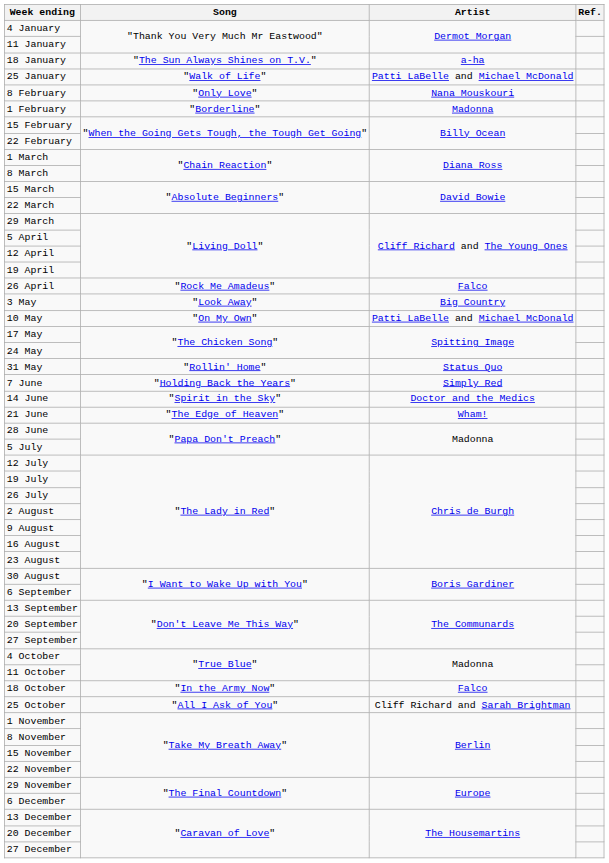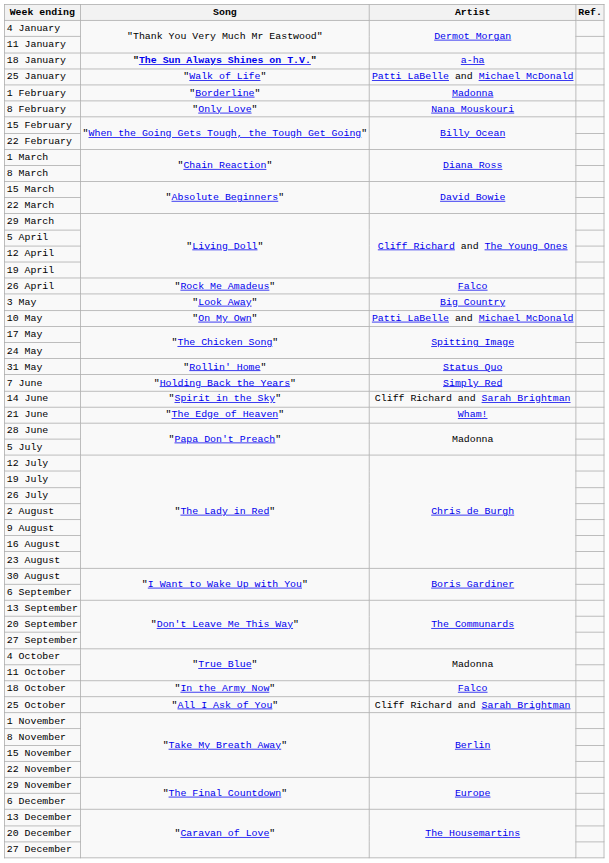18 January | Song: normal -> bold
rows swapped: 1 February <-> 8 February
14 June | Artist: Doctor and the Medics -> Cliff Richard and Sarah Brightman
